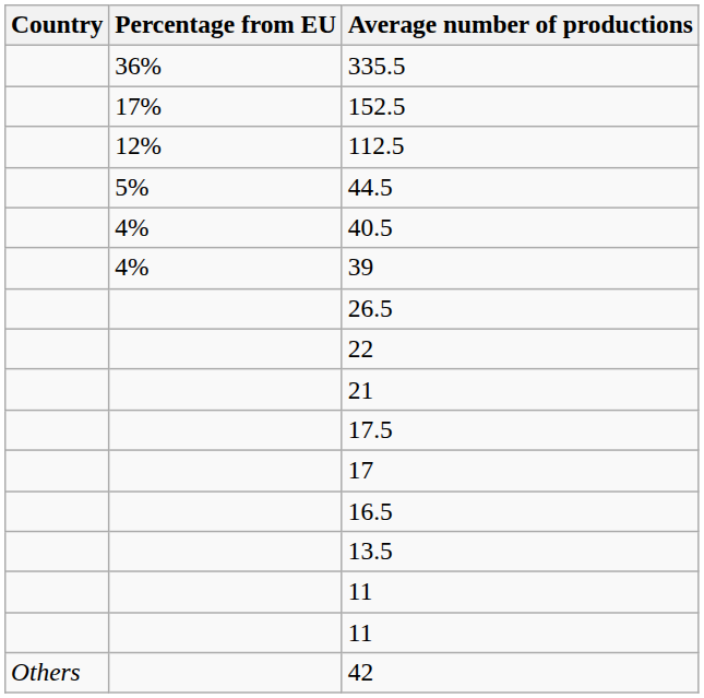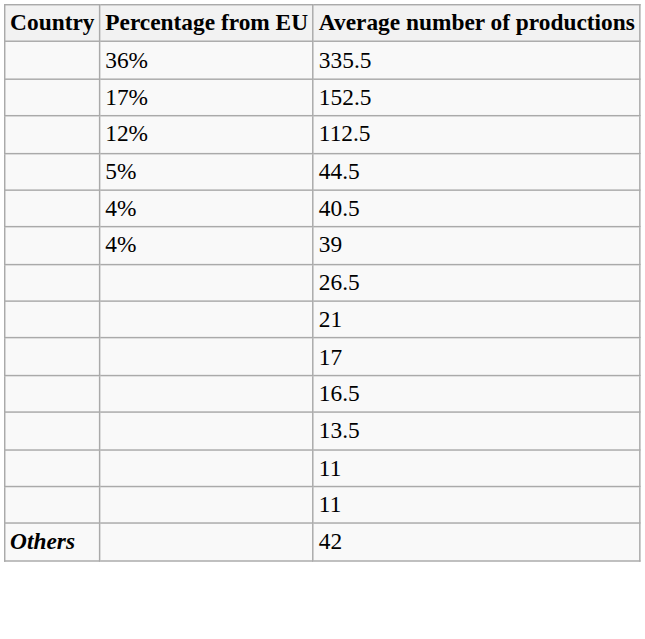- row: 22
- row: 17.5
42 | Country: normal -> bold
